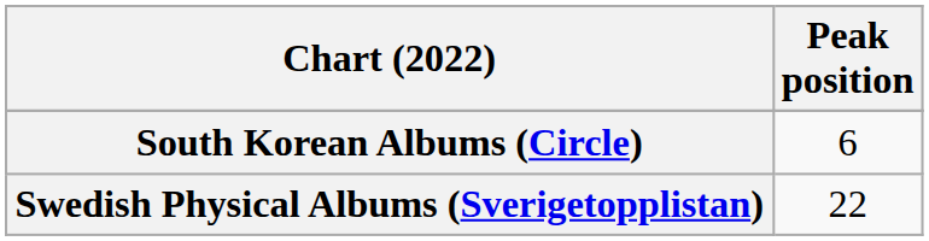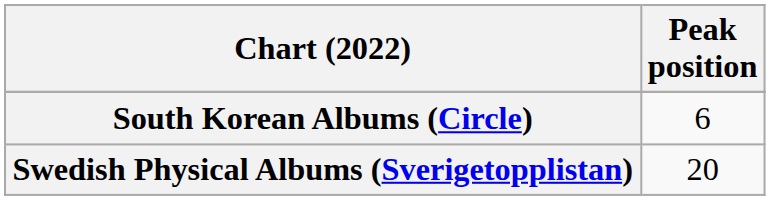Swedish Physical Albums (Sverigetopplistan) | Peak position: 22 -> 20
